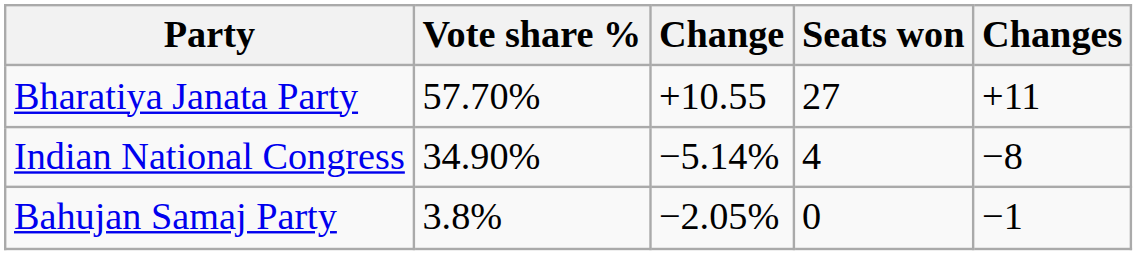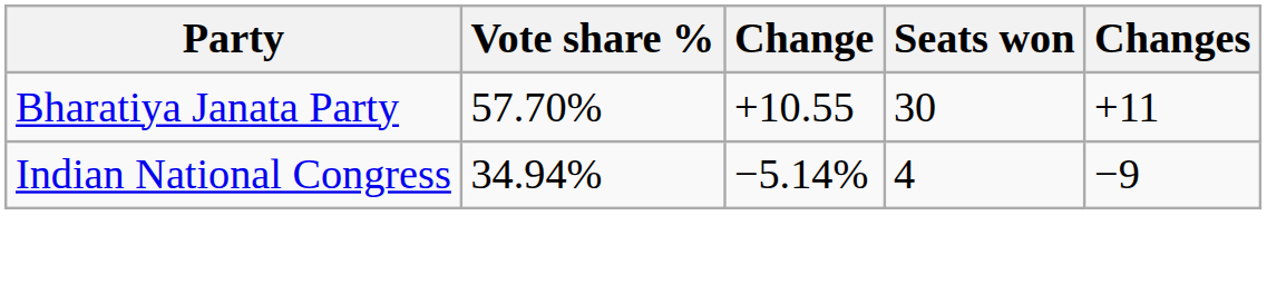Bharatiya Janata Party | Seats won: 27 -> 30
Indian National Congress | Vote share %: 34.90% -> 34.94%
Indian National Congress | Changes: −8 -> −9
- row: Bahujan Samaj Party | 3.8% | −2.05% | 0 | −1
